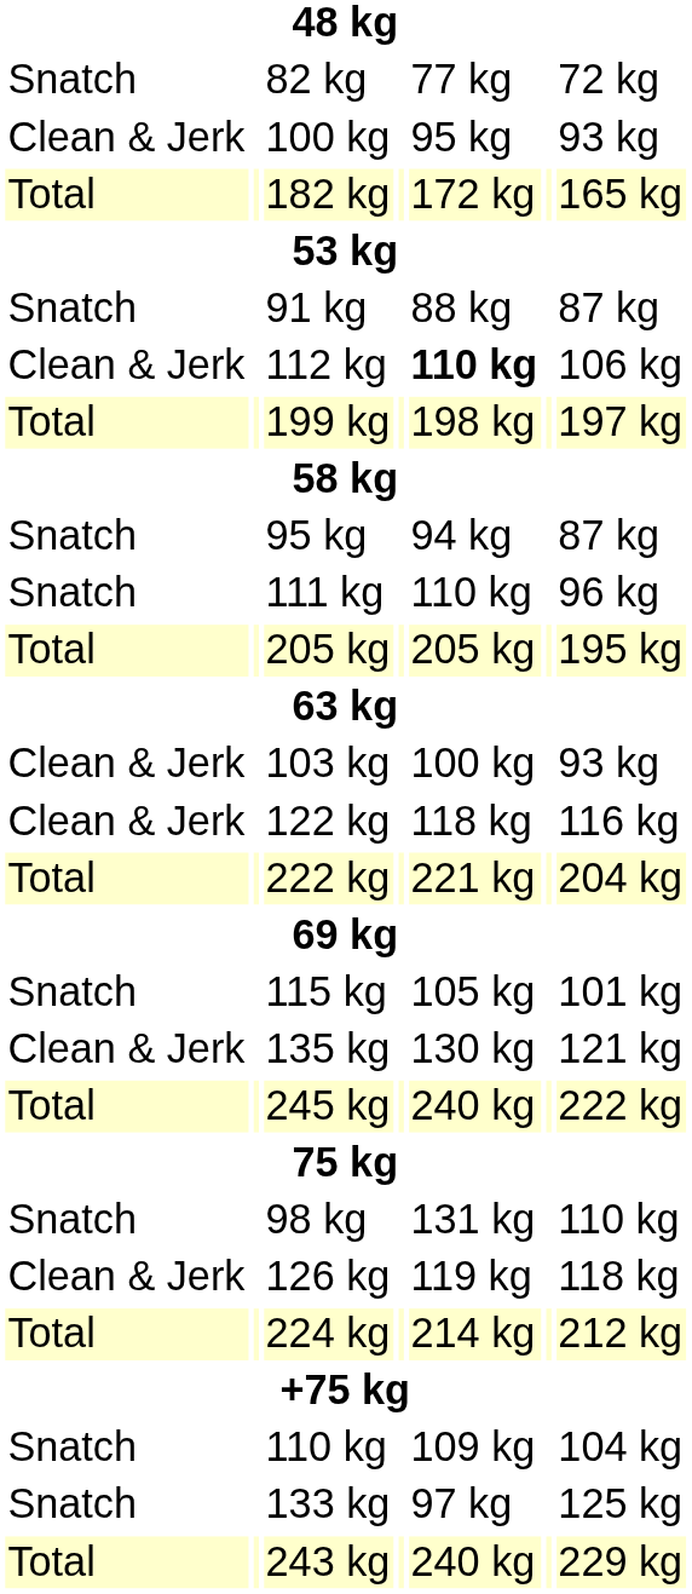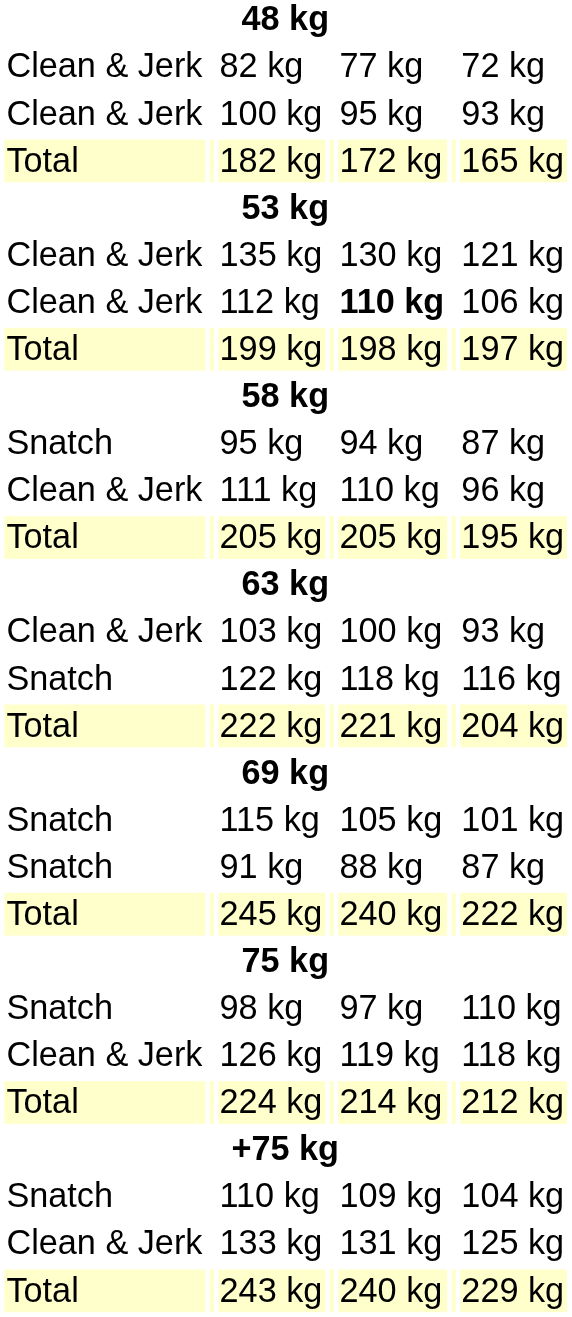82 kg | column 1: Snatch -> Clean & Jerk
rows swapped: 91 kg <-> 135 kg
111 kg | column 1: Snatch -> Clean & Jerk
122 kg | column 1: Clean & Jerk -> Snatch
98 kg | column 5: 131 kg -> 97 kg
133 kg | column 1: Snatch -> Clean & Jerk
133 kg | column 5: 97 kg -> 131 kg
